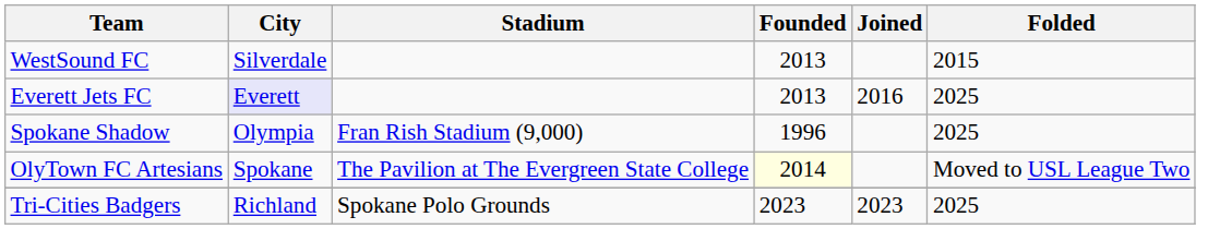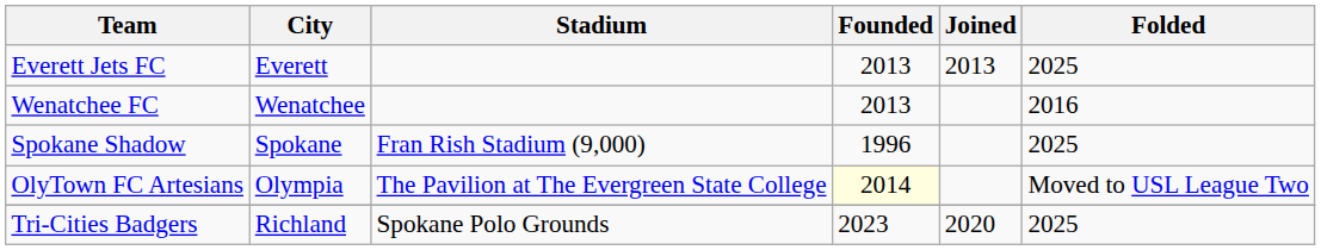- row: WestSound FC | Silverdale | 2013 | 2015
Everett Jets FC | City: lavender background -> no background
Everett Jets FC | Joined: 2016 -> 2013
+ row: Wenatchee FC | Wenatchee | 2013 | 2016
Spokane Shadow | City: Olympia -> Spokane
OlyTown FC Artesians | City: Spokane -> Olympia
Tri-Cities Badgers | Joined: 2023 -> 2020
